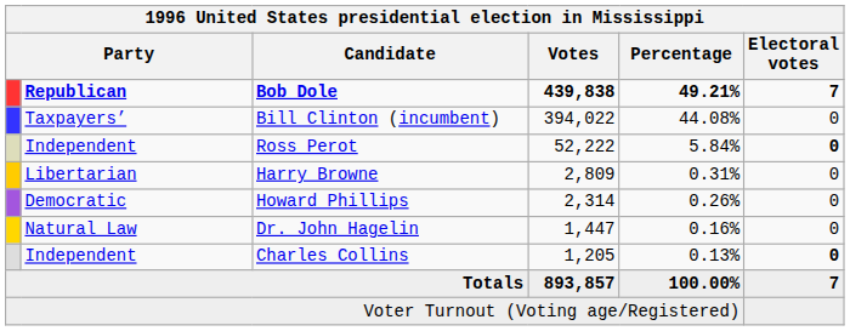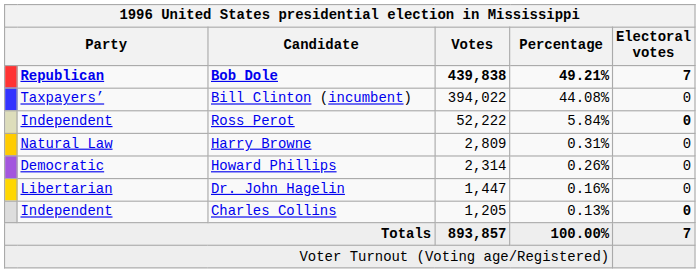Harry Browne | column 2: Libertarian -> Natural Law
Dr. John Hagelin | column 2: Natural Law -> Libertarian
